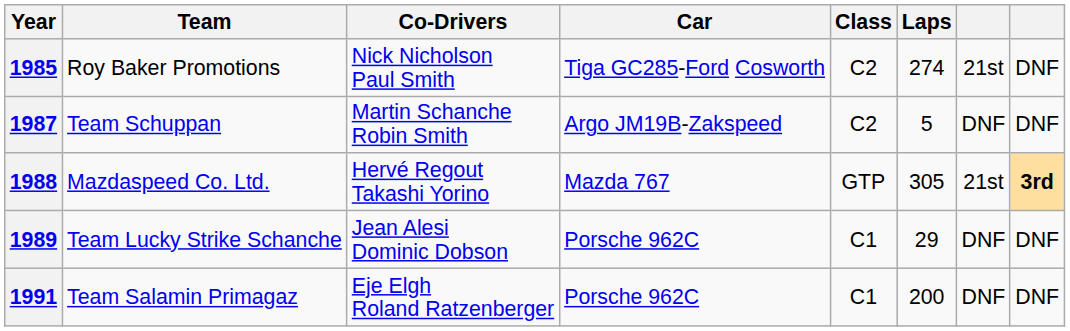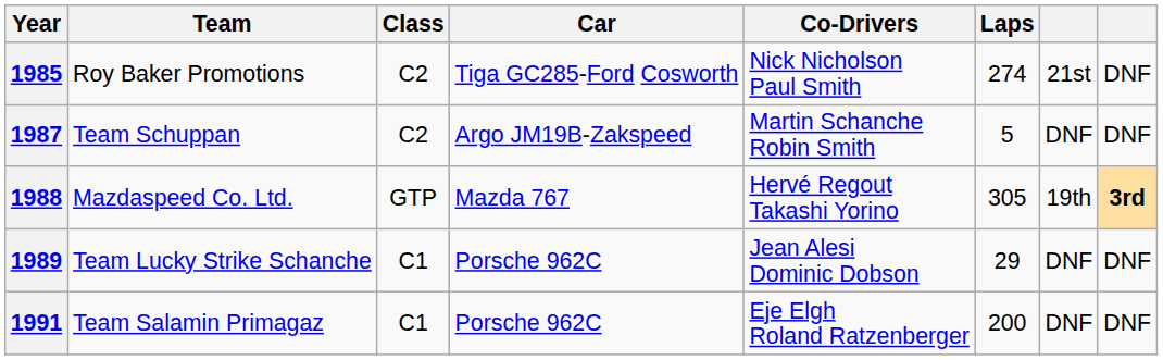columns swapped: Co-Drivers <-> Class
1988 | column 7: 21st -> 19th
